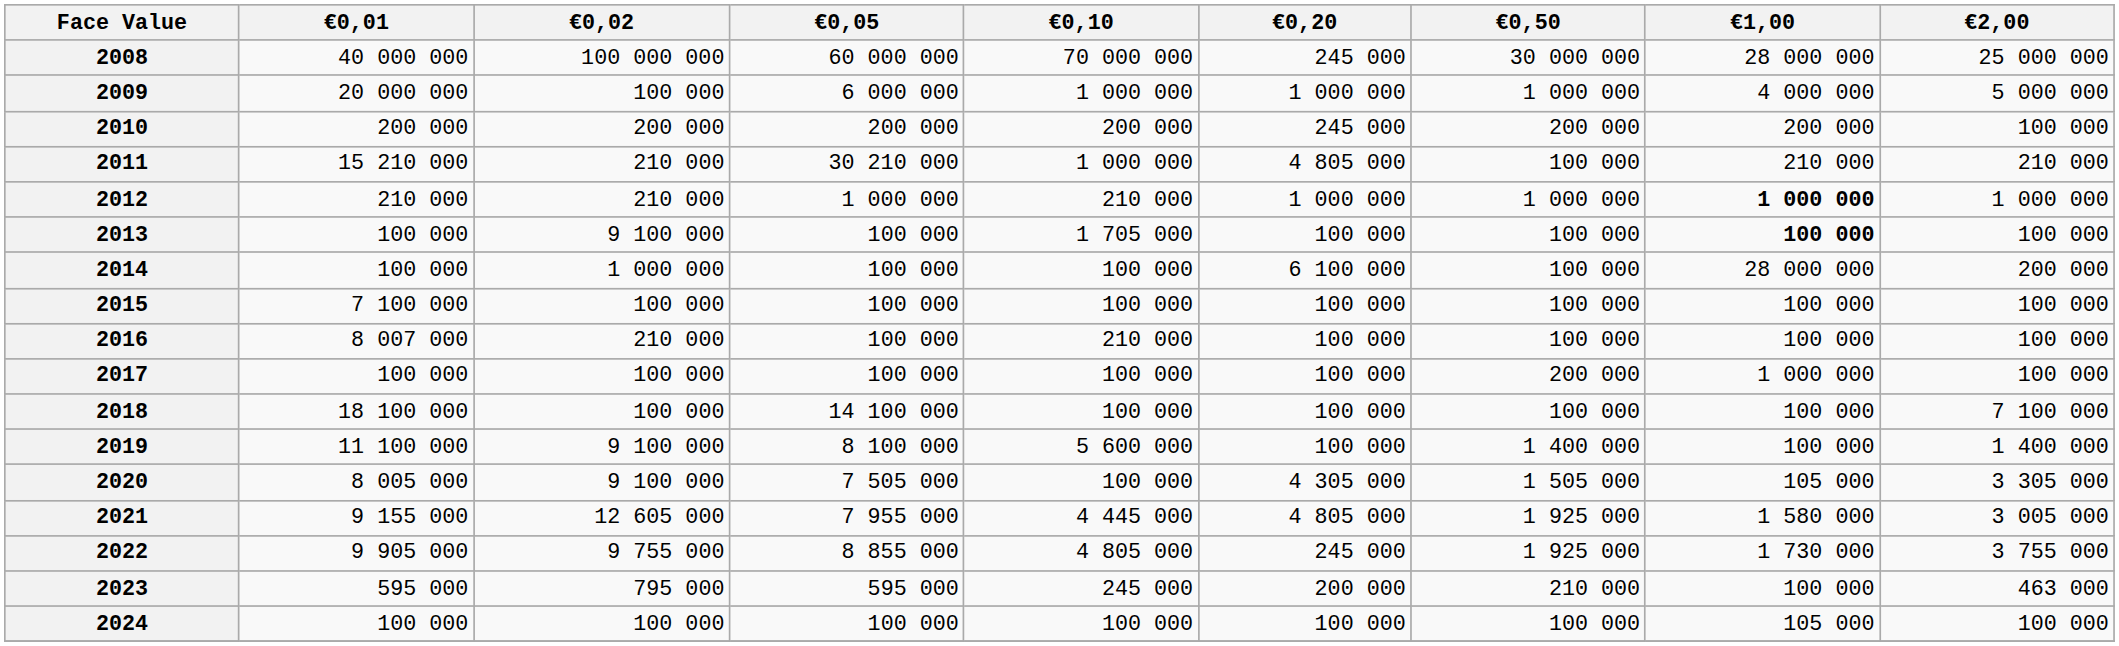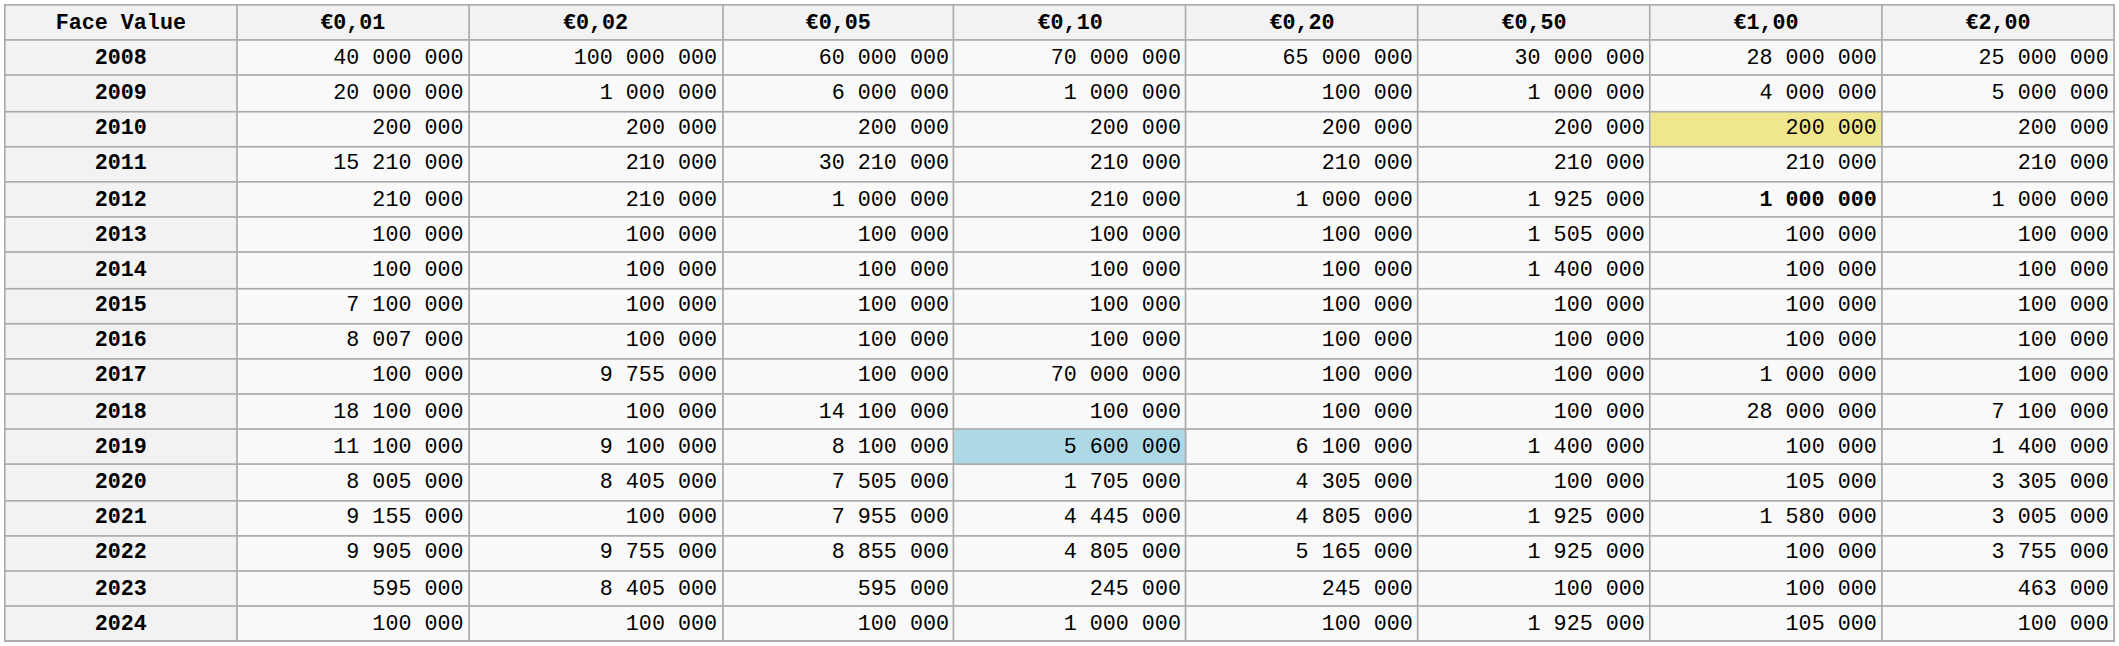2008 | €0,20: 245 000 -> 65 000 000
2009 | €0,02: 100 000 -> 1 000 000
2009 | €0,20: 1 000 000 -> 100 000
2010 | €0,20: 245 000 -> 200 000
2010 | €1,00: no background -> khaki background
2010 | €2,00: 100 000 -> 200 000
2011 | €0,10: 1 000 000 -> 210 000
2011 | €0,20: 4 805 000 -> 210 000
2011 | €0,50: 100 000 -> 210 000
2012 | €0,50: 1 000 000 -> 1 925 000
2013 | €0,02: 9 100 000 -> 100 000
2013 | €0,10: 1 705 000 -> 100 000
2013 | €0,50: 100 000 -> 1 505 000
2013 | €1,00: bold -> normal
2014 | €0,02: 1 000 000 -> 100 000
2014 | €0,20: 6 100 000 -> 100 000
2014 | €0,50: 100 000 -> 1 400 000
2014 | €1,00: 28 000 000 -> 100 000
2014 | €2,00: 200 000 -> 100 000
2016 | €0,02: 210 000 -> 100 000
2016 | €0,10: 210 000 -> 100 000
2017 | €0,02: 100 000 -> 9 755 000
2017 | €0,10: 100 000 -> 70 000 000
2017 | €0,50: 200 000 -> 100 000
2018 | €1,00: 100 000 -> 28 000 000
2019 | €0,10: no background -> lightblue background
2019 | €0,20: 100 000 -> 6 100 000
2020 | €0,02: 9 100 000 -> 8 405 000
2020 | €0,10: 100 000 -> 1 705 000
2020 | €0,50: 1 505 000 -> 100 000
2021 | €0,02: 12 605 000 -> 100 000
2022 | €0,20: 245 000 -> 5 165 000
2022 | €1,00: 1 730 000 -> 100 000
2023 | €0,02: 795 000 -> 8 405 000
2023 | €0,20: 200 000 -> 245 000
2023 | €0,50: 210 000 -> 100 000
2024 | €0,10: 100 000 -> 1 000 000
2024 | €0,50: 100 000 -> 1 925 000
